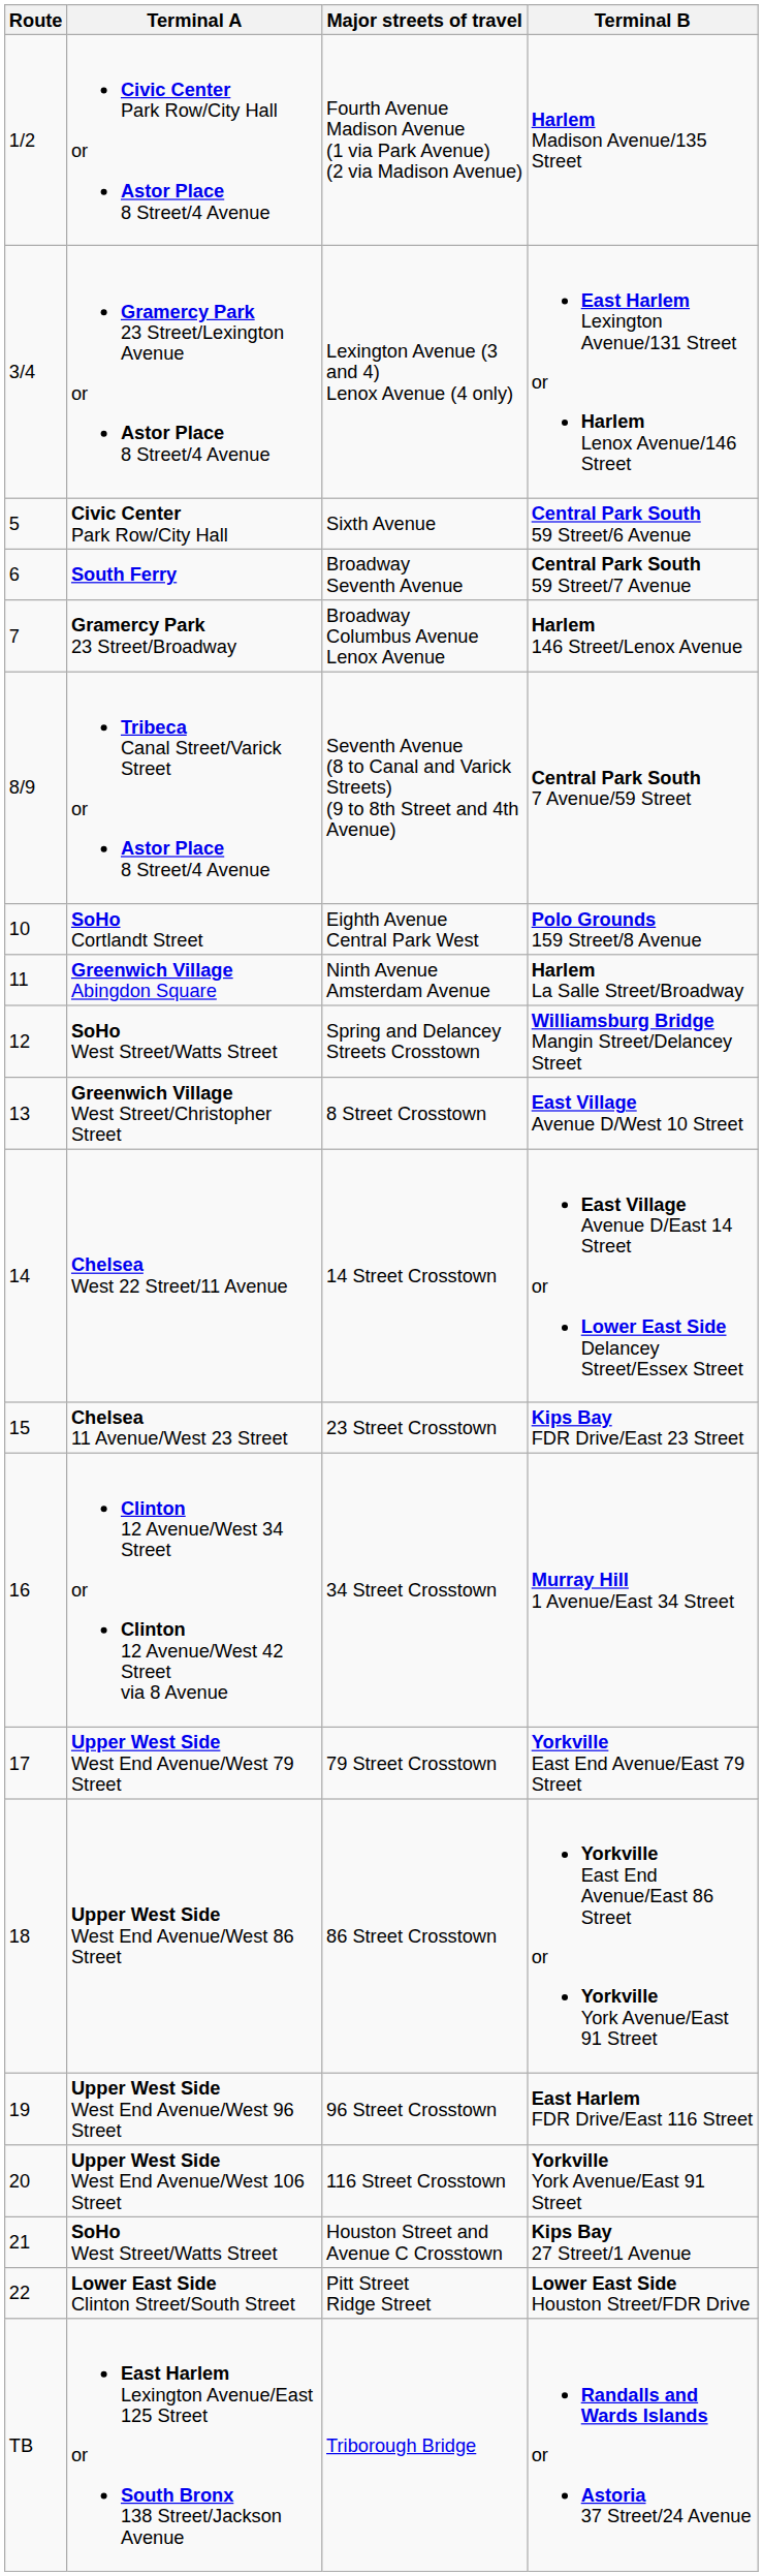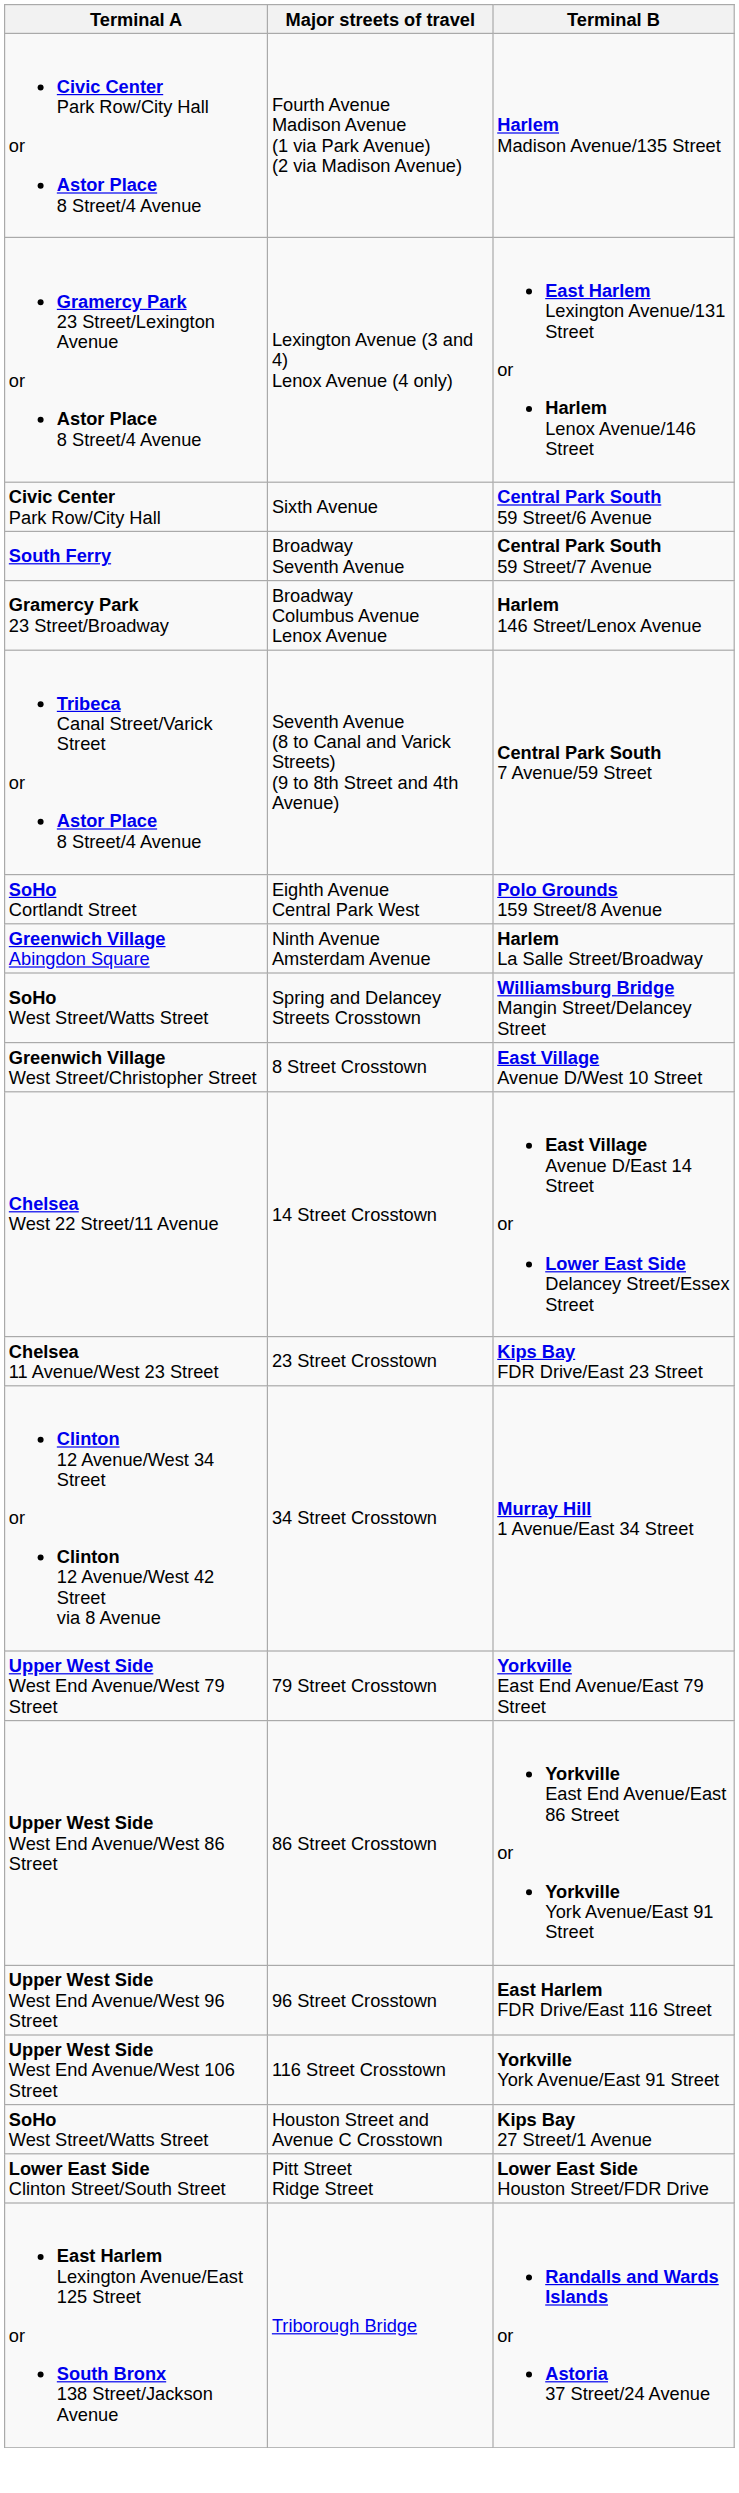- column: Route | 1/2 | 3/4 | 5 | 6 | 7 | 8/9 | 10 | 11 | 12 | 13 | 14 | 15 | 16 | 17 | 18 | 19 | 20 | 21 | 22 | TB
